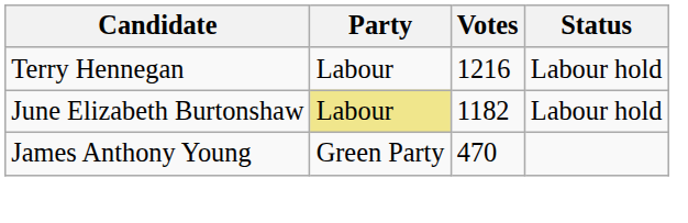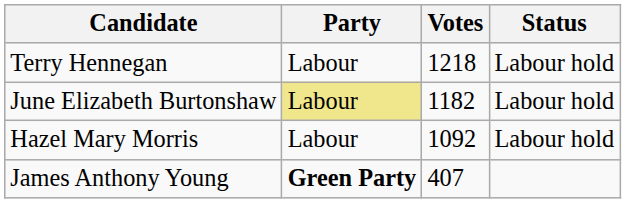Terry Hennegan | Votes: 1216 -> 1218
+ row: Hazel Mary Morris | Labour | 1092 | Labour hold
James Anthony Young | Party: normal -> bold
James Anthony Young | Votes: 470 -> 407
